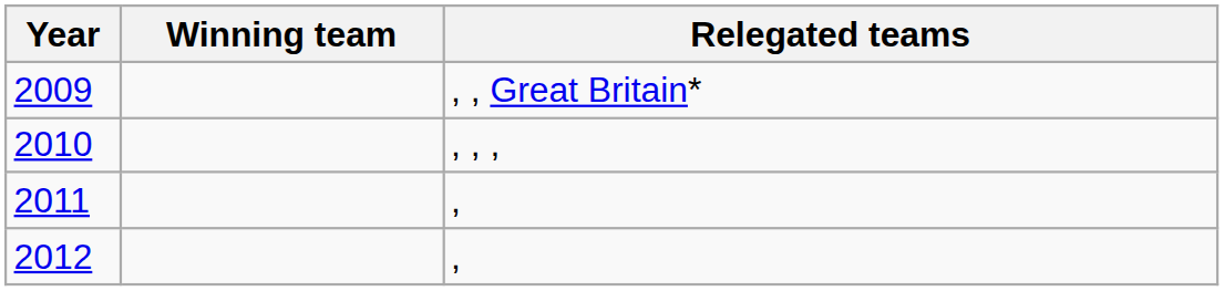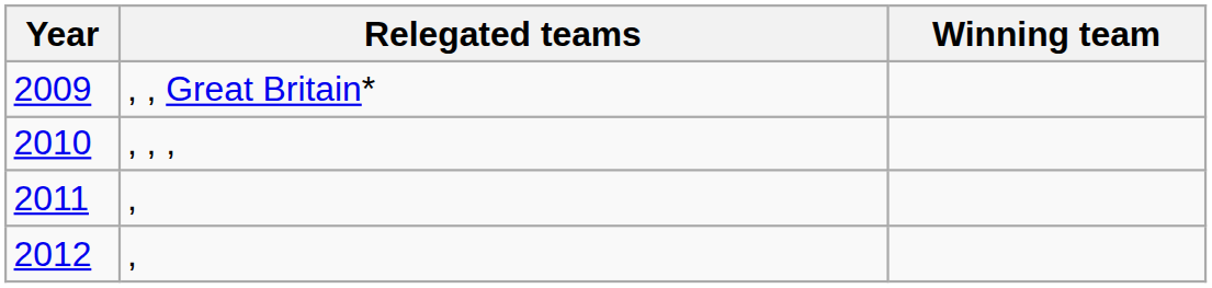columns swapped: Winning team <-> Relegated teams
